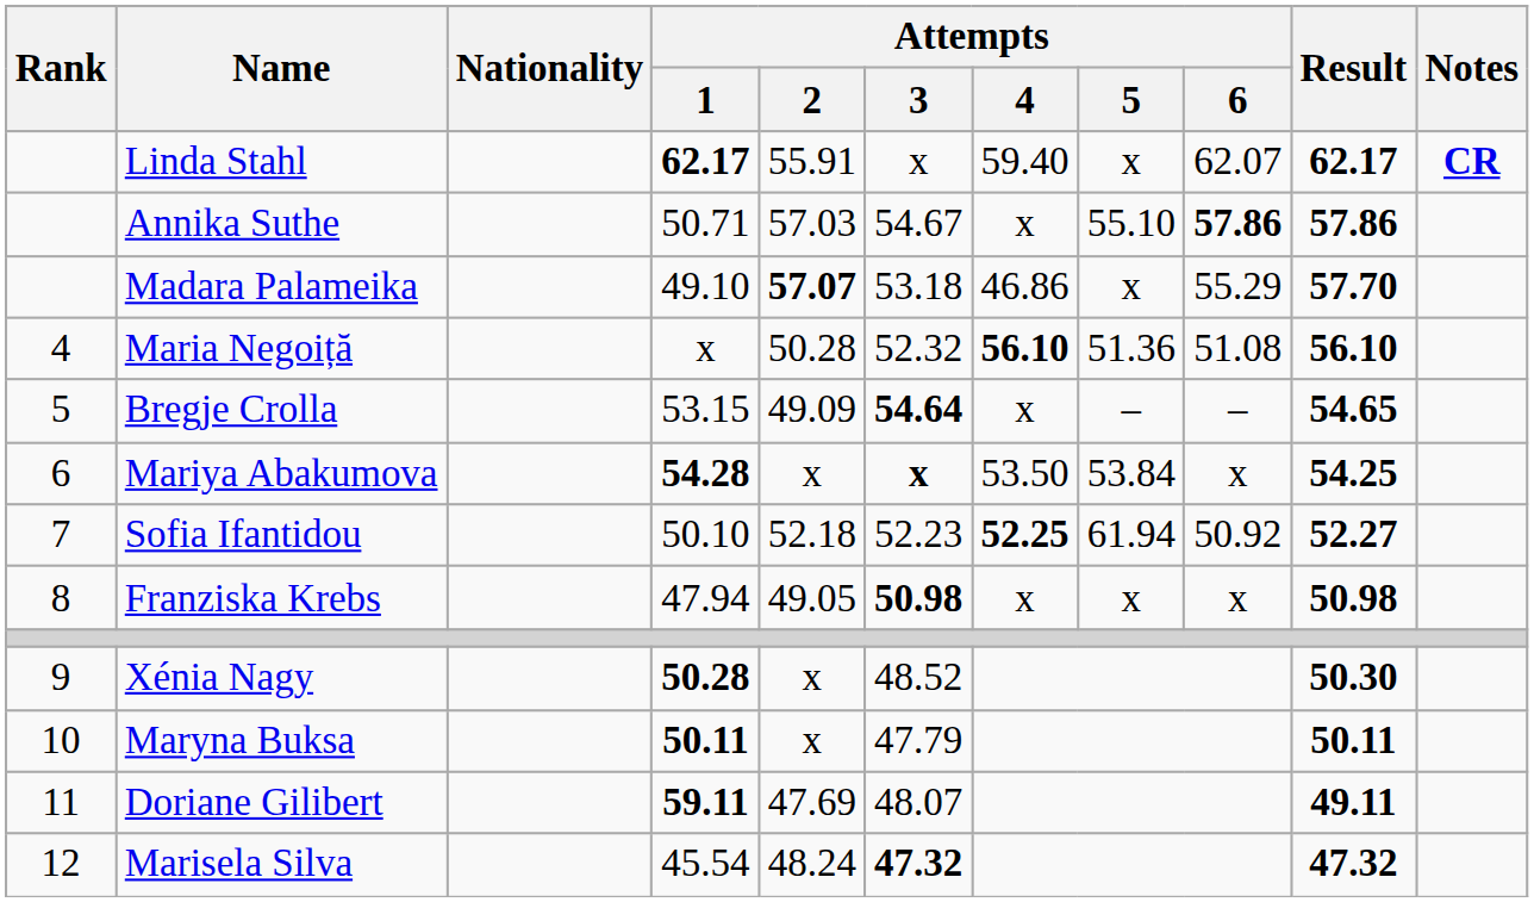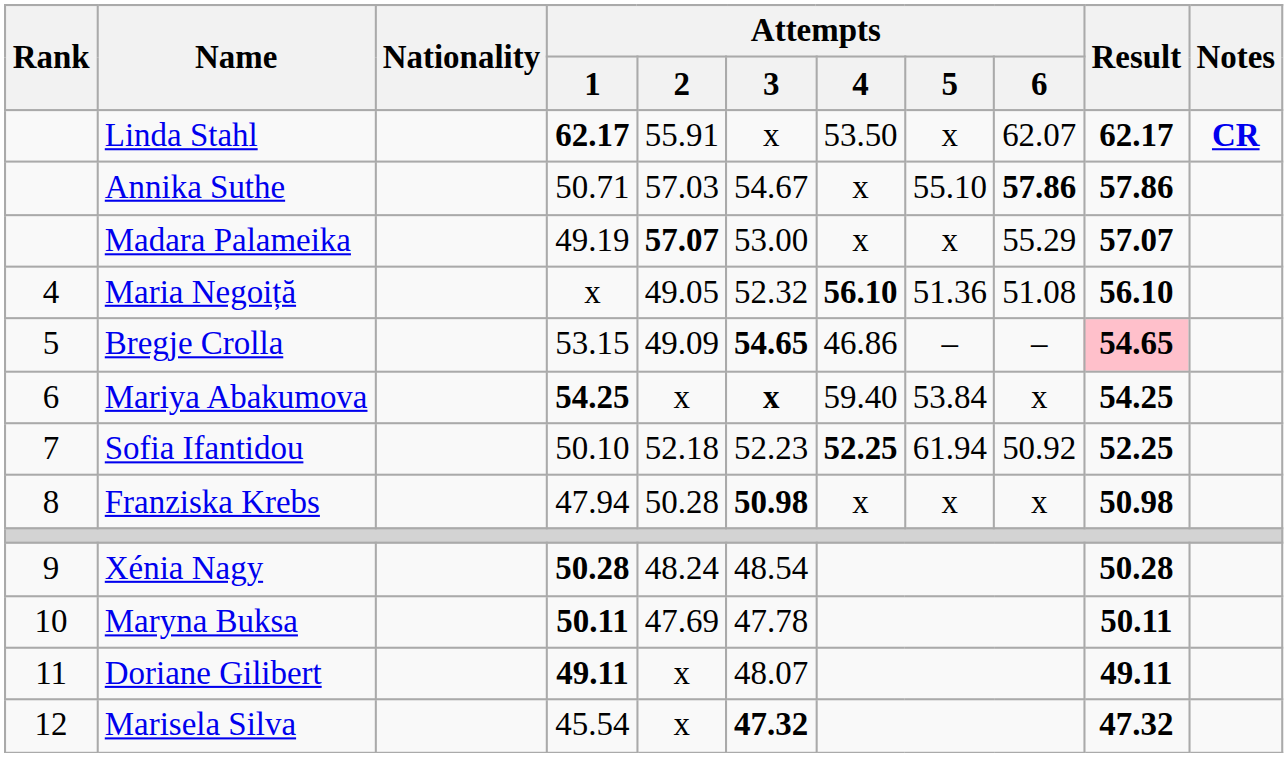Linda Stahl | Attempts / 4: 59.40 -> 53.50
Madara Palameika | Attempts / 1: 49.10 -> 49.19
Madara Palameika | Attempts / 3: 53.18 -> 53.00
Madara Palameika | Attempts / 4: 46.86 -> x
Madara Palameika | Result: 57.70 -> 57.07
Maria Negoiță | Attempts / 2: 50.28 -> 49.05
Bregje Crolla | Attempts / 3: 54.64 -> 54.65
Bregje Crolla | Attempts / 4: x -> 46.86
Bregje Crolla | Result: no background -> pink background
Mariya Abakumova | Attempts / 1: 54.28 -> 54.25
Mariya Abakumova | Attempts / 4: 53.50 -> 59.40
Sofia Ifantidou | Result: 52.27 -> 52.25
Franziska Krebs | Attempts / 2: 49.05 -> 50.28
Xénia Nagy | Attempts / 2: x -> 48.24
Xénia Nagy | Attempts / 3: 48.52 -> 48.54
Xénia Nagy | Result: 50.30 -> 50.28
Maryna Buksa | Attempts / 2: x -> 47.69
Maryna Buksa | Attempts / 3: 47.79 -> 47.78
Doriane Gilibert | Attempts / 1: 59.11 -> 49.11
Doriane Gilibert | Attempts / 2: 47.69 -> x
Marisela Silva | Attempts / 2: 48.24 -> x
